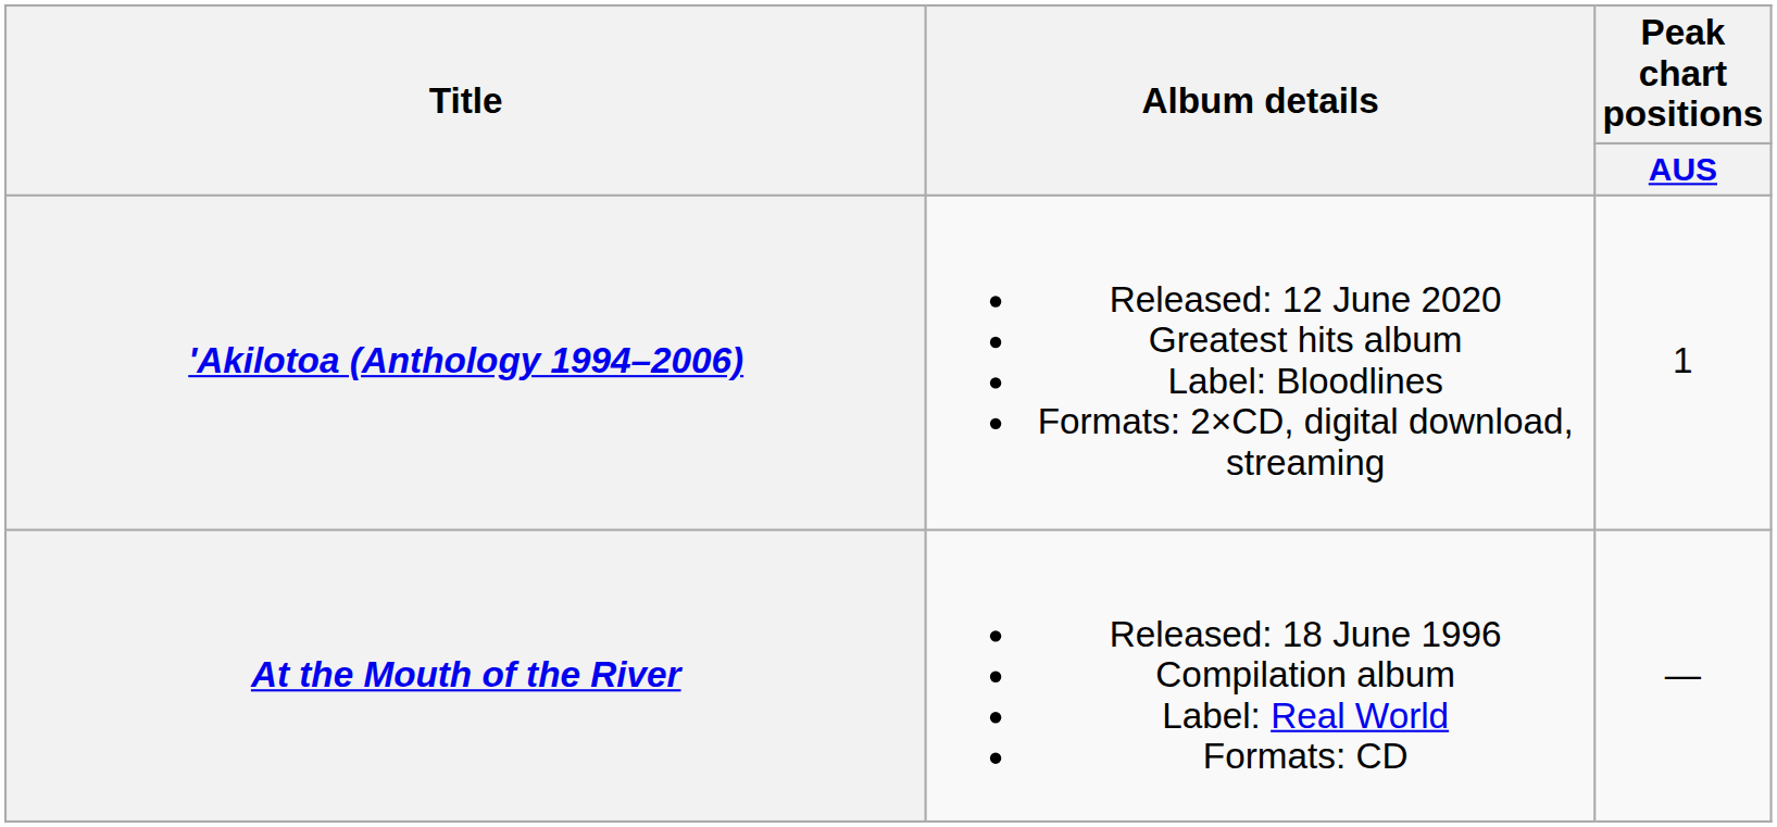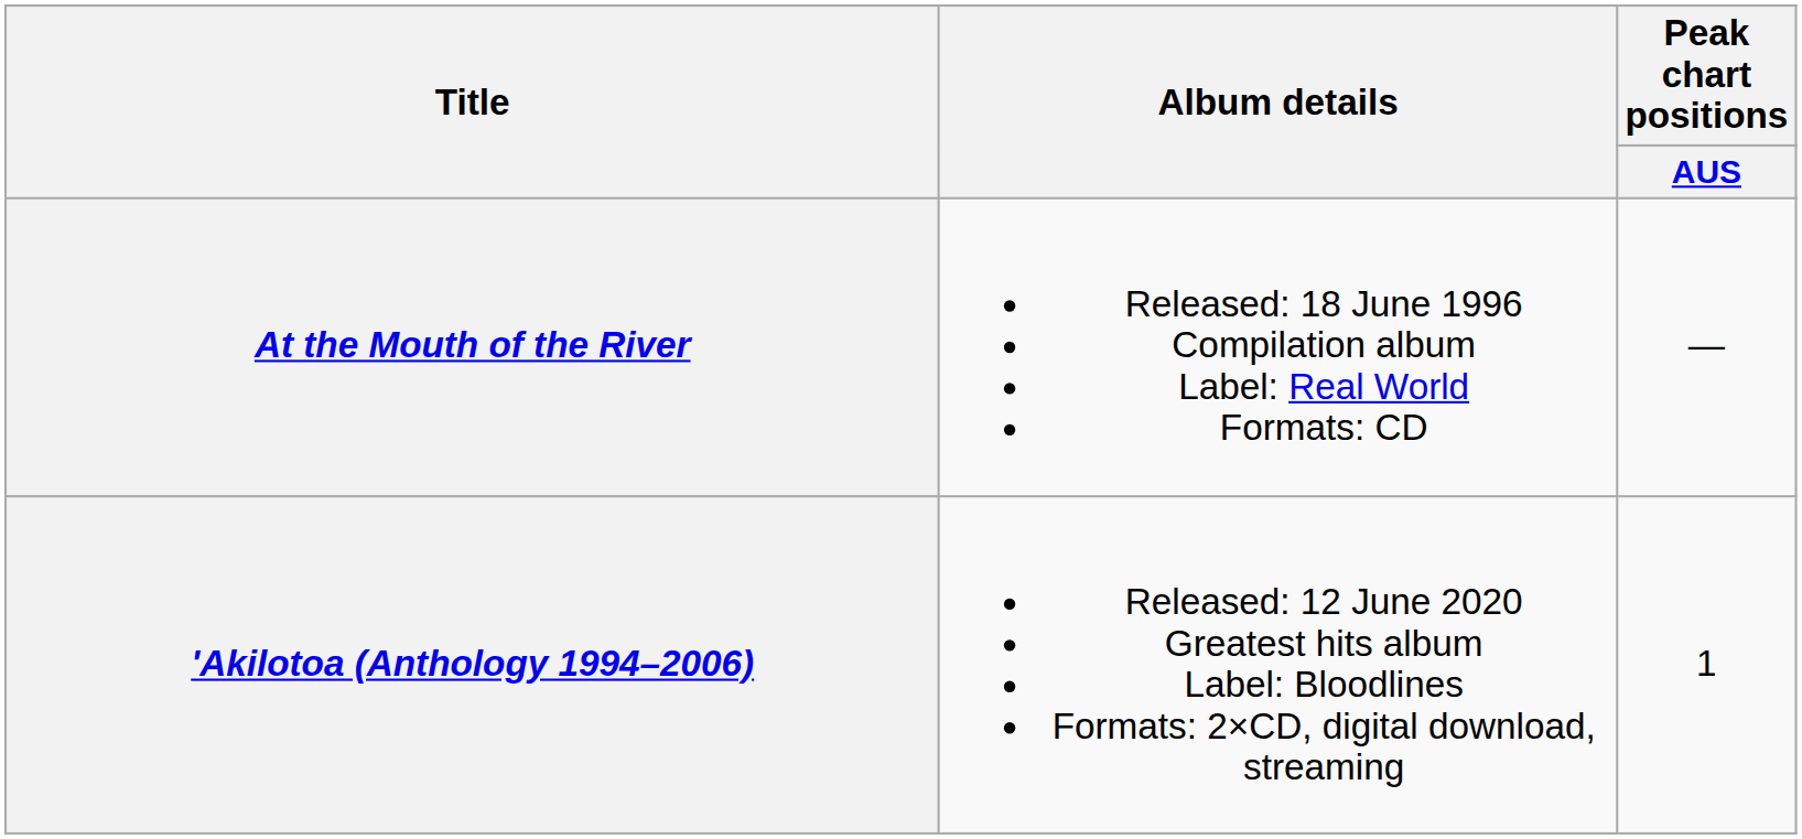rows swapped: At the Mouth of the River <-> 'Akilotoa (Anthology 1994–2006)
